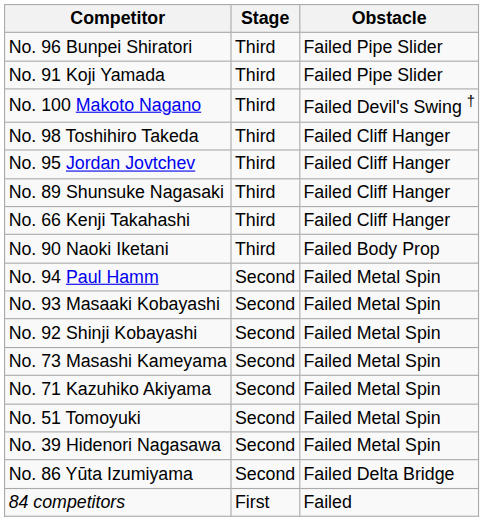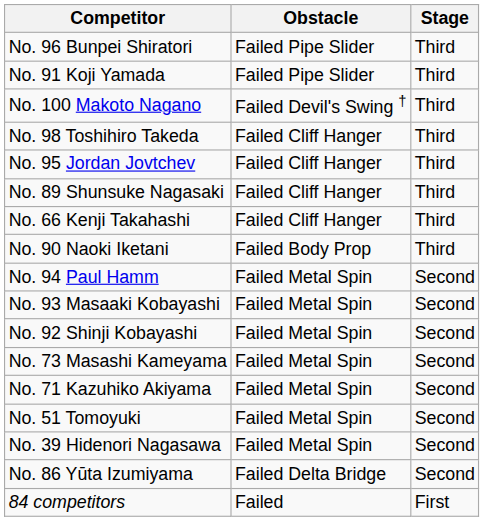columns swapped: Stage <-> Obstacle
